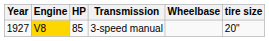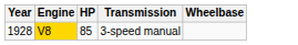- column: tire size | 20"
3-speed manual | Year: 1927 -> 1928
